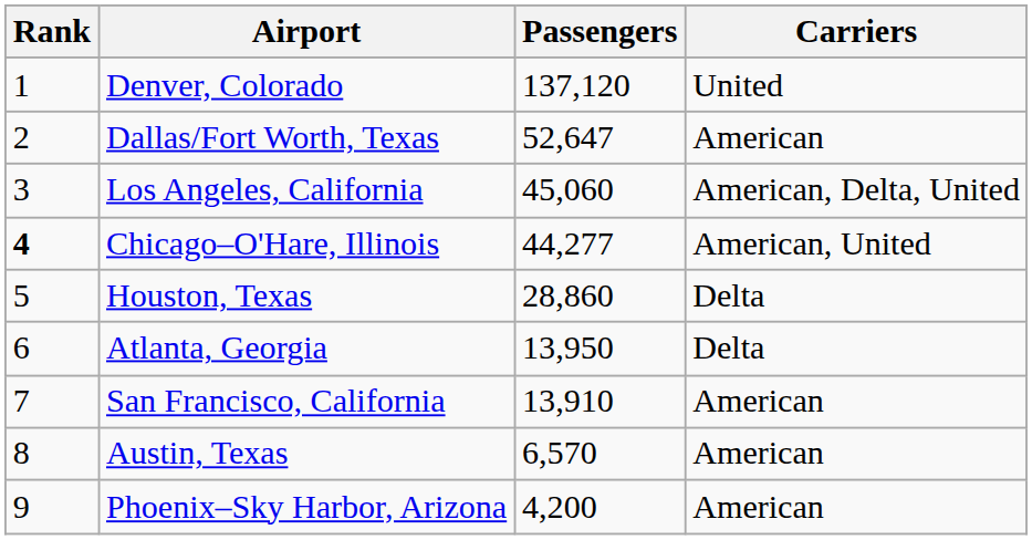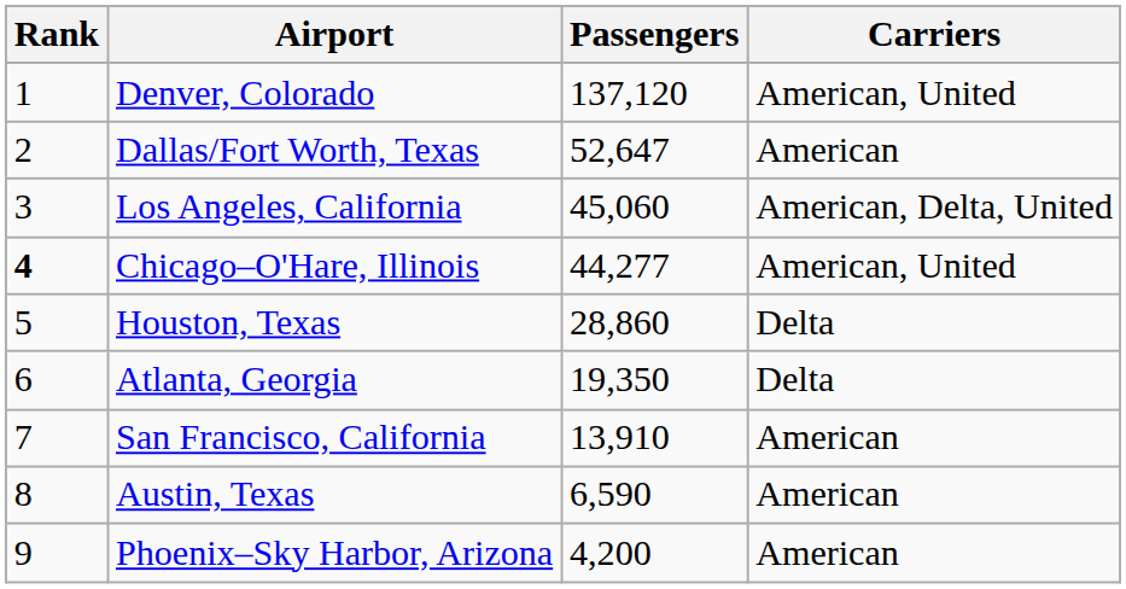Denver, Colorado | Carriers: United -> American, United
Atlanta, Georgia | Passengers: 13,950 -> 19,350
Austin, Texas | Passengers: 6,570 -> 6,590
